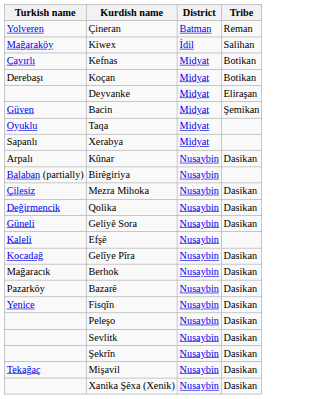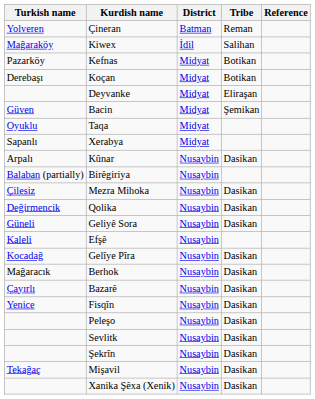+ column: Reference
Kefnas | Turkish name: Çayırlı -> Pazarköy
Bazarê | Turkish name: Pazarköy -> Çayırlı
